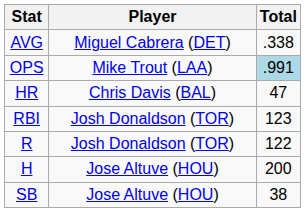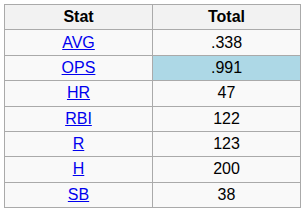- column: Player | Miguel Cabrera (DET) | Mike Trout (LAA) | Chris Davis (BAL) | Josh Donaldson (TOR) | Josh Donaldson (TOR) | Jose Altuve (HOU) | Jose Altuve (HOU)
RBI | Total: 123 -> 122
R | Total: 122 -> 123
